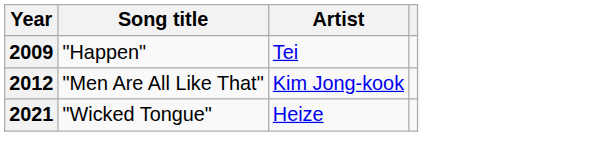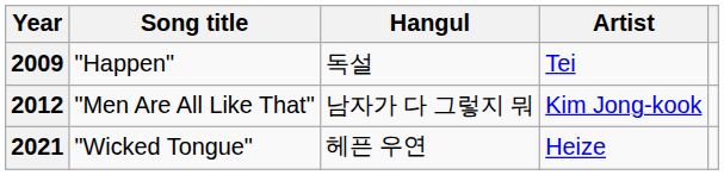+ column: Hangul | 독설 | 남자가 다 그렇지 뭐 | 헤픈 우연
